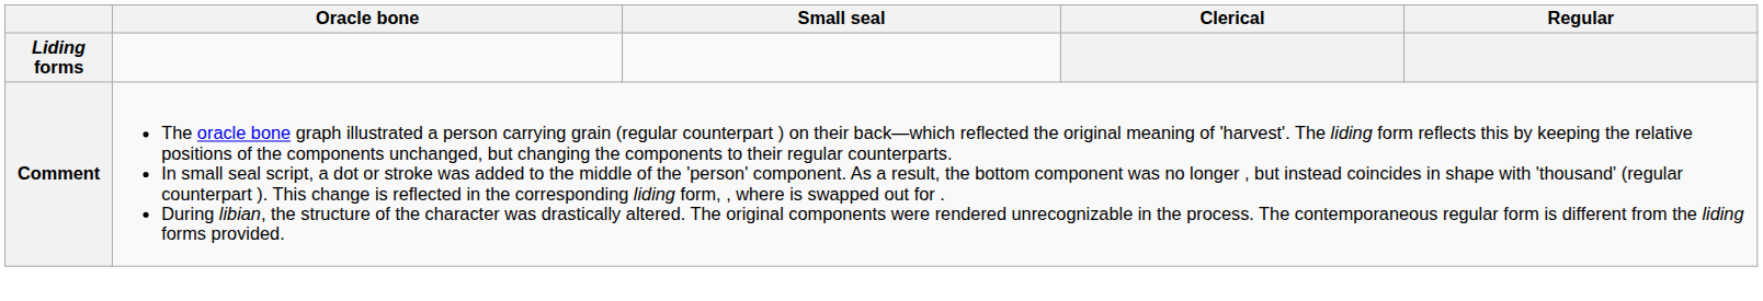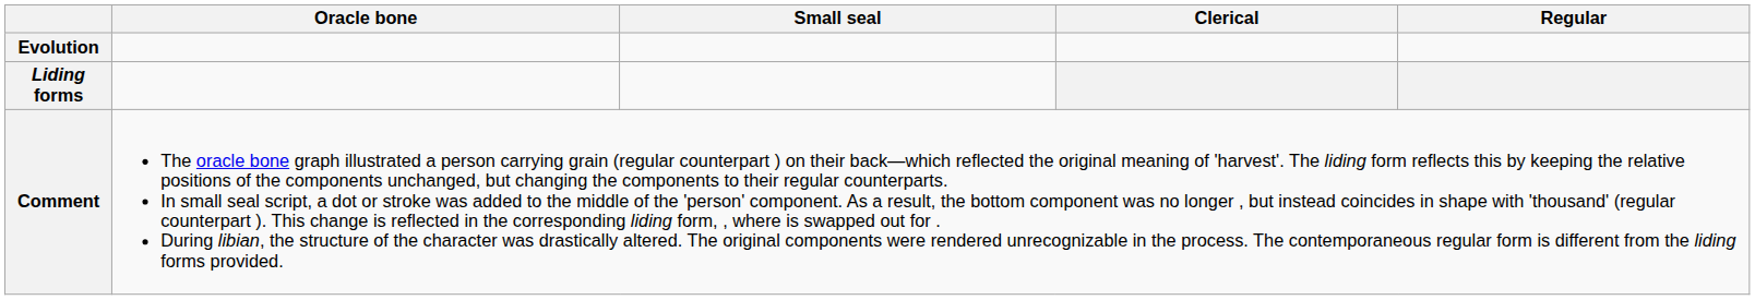+ row: Evolution
